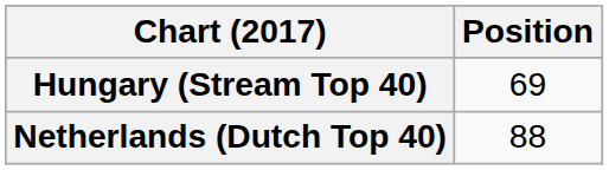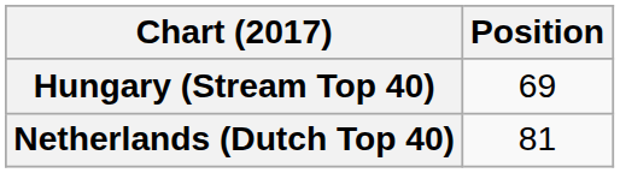Netherlands (Dutch Top 40) | Position: 88 -> 81
